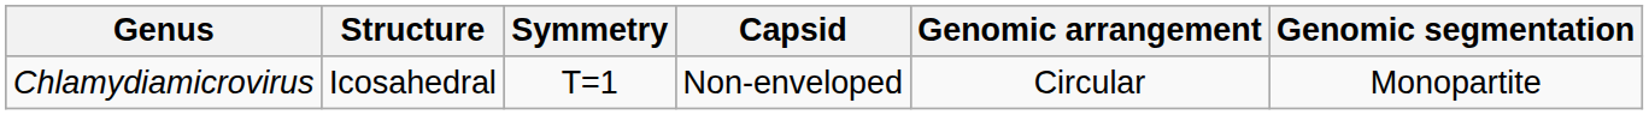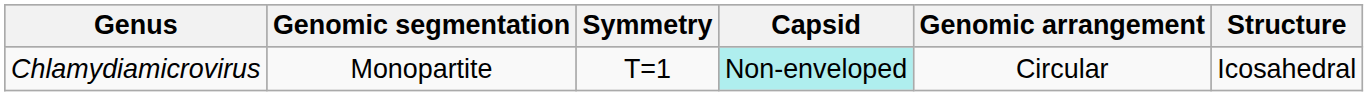columns swapped: Structure <-> Genomic segmentation
Chlamydiamicrovirus | Capsid: no background -> paleturquoise background
